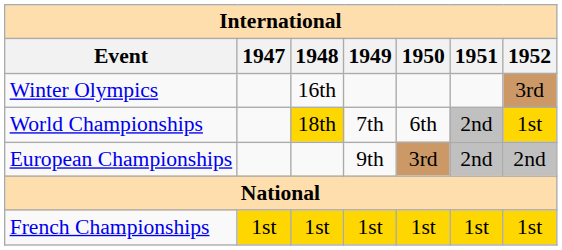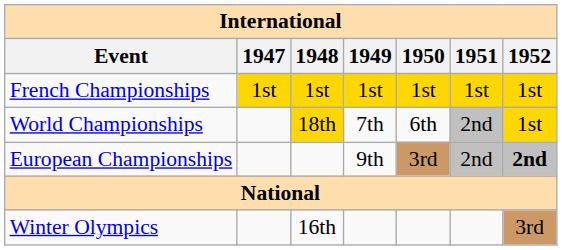rows swapped: Winter Olympics <-> French Championships
European Championships | 1952: normal -> bold
